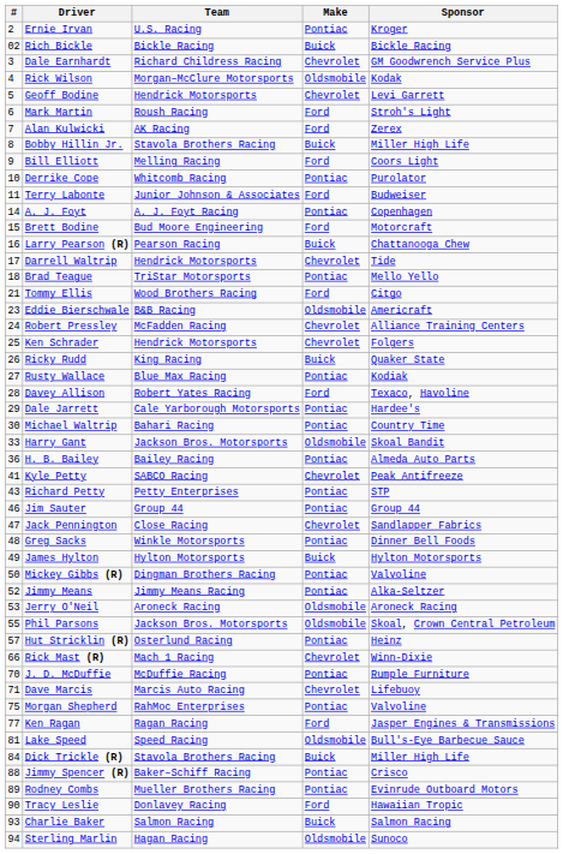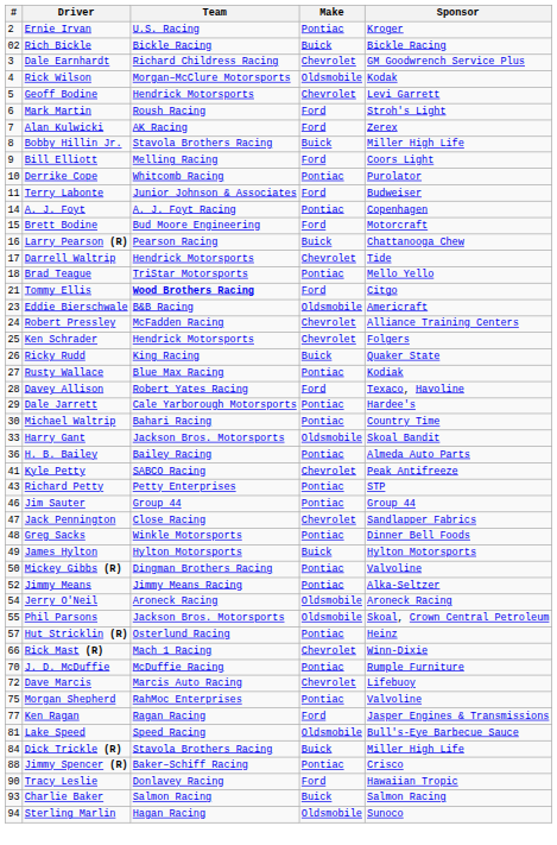Tommy Ellis | Team: normal -> bold
Jerry O'Neil | #: 53 -> 54
Dave Marcis | #: 71 -> 72
- row: 89 | Rodney Combs | Mueller Brothers Racing | Pontiac | Evinrude Outboard Motors
